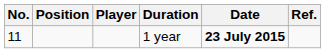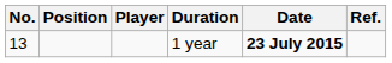1 year | No.: 11 -> 13
